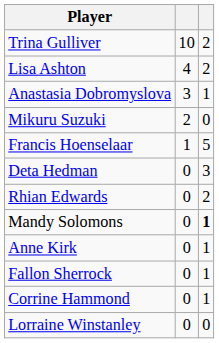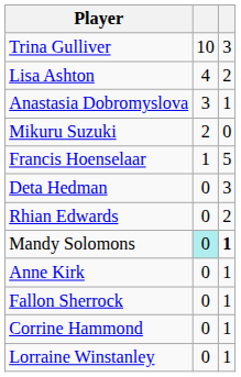Trina Gulliver | column 3: 2 -> 3
Mandy Solomons | column 2: no background -> paleturquoise background
Lorraine Winstanley | column 3: 0 -> 1
